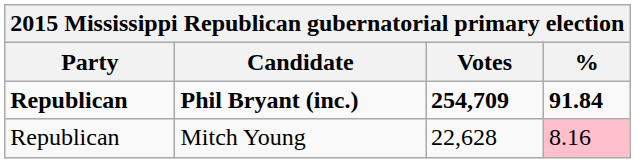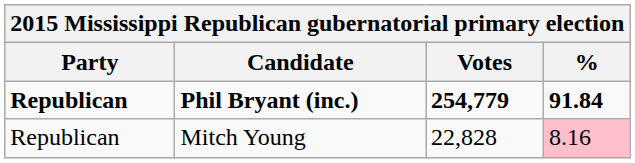Phil Bryant (inc.) | Votes: 254,709 -> 254,779
Mitch Young | Votes: 22,628 -> 22,828
